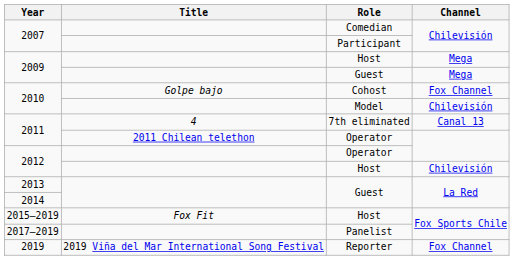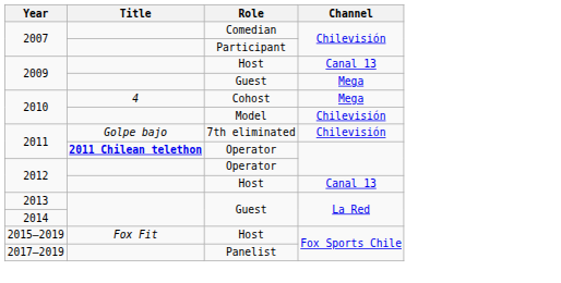2009 / Host | Channel: Mega -> Canal 13
2010 / Cohost | Title: Golpe bajo -> 4
2010 / Cohost | Channel: Fox Channel -> Mega
2011 / 7th eliminated | Title: 4 -> Golpe bajo
2011 / 7th eliminated | Channel: Canal 13 -> Chilevisión
2011 / Operator | Title: normal -> bold
2012 / Host | Channel: Chilevisión -> Canal 13
- row: 2019 | 2019 Viña del Mar International Song Festival | Reporter | Fox Channel
